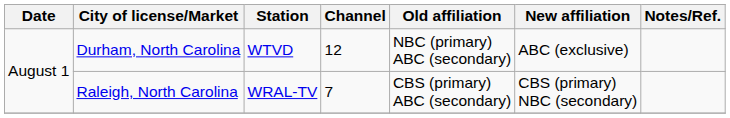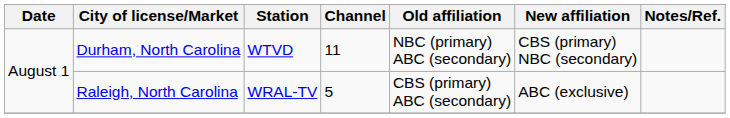Durham, North Carolina | Channel: 12 -> 11
Durham, North Carolina | New affiliation: ABC (exclusive) -> CBS (primary) NBC (secondary)
Raleigh, North Carolina | Channel: 7 -> 5
Raleigh, North Carolina | New affiliation: CBS (primary) NBC (secondary) -> ABC (exclusive)
